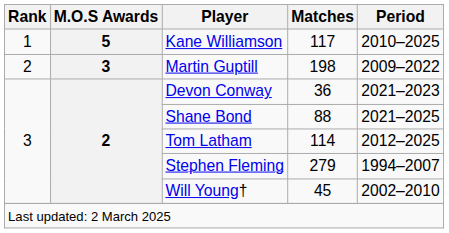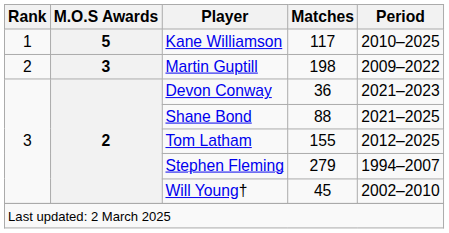Tom Latham | Matches: 114 -> 155
